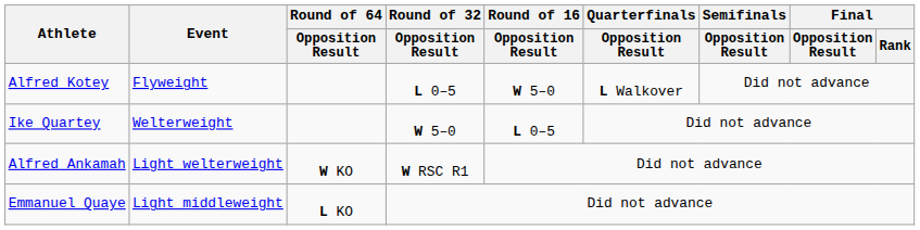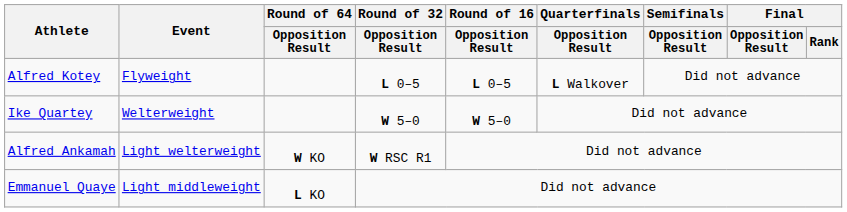Alfred Kotey | Round of 16 / Opposition Result: W 5–0 -> L 0–5
Ike Quartey | Round of 16 / Opposition Result: L 0–5 -> W 5–0
